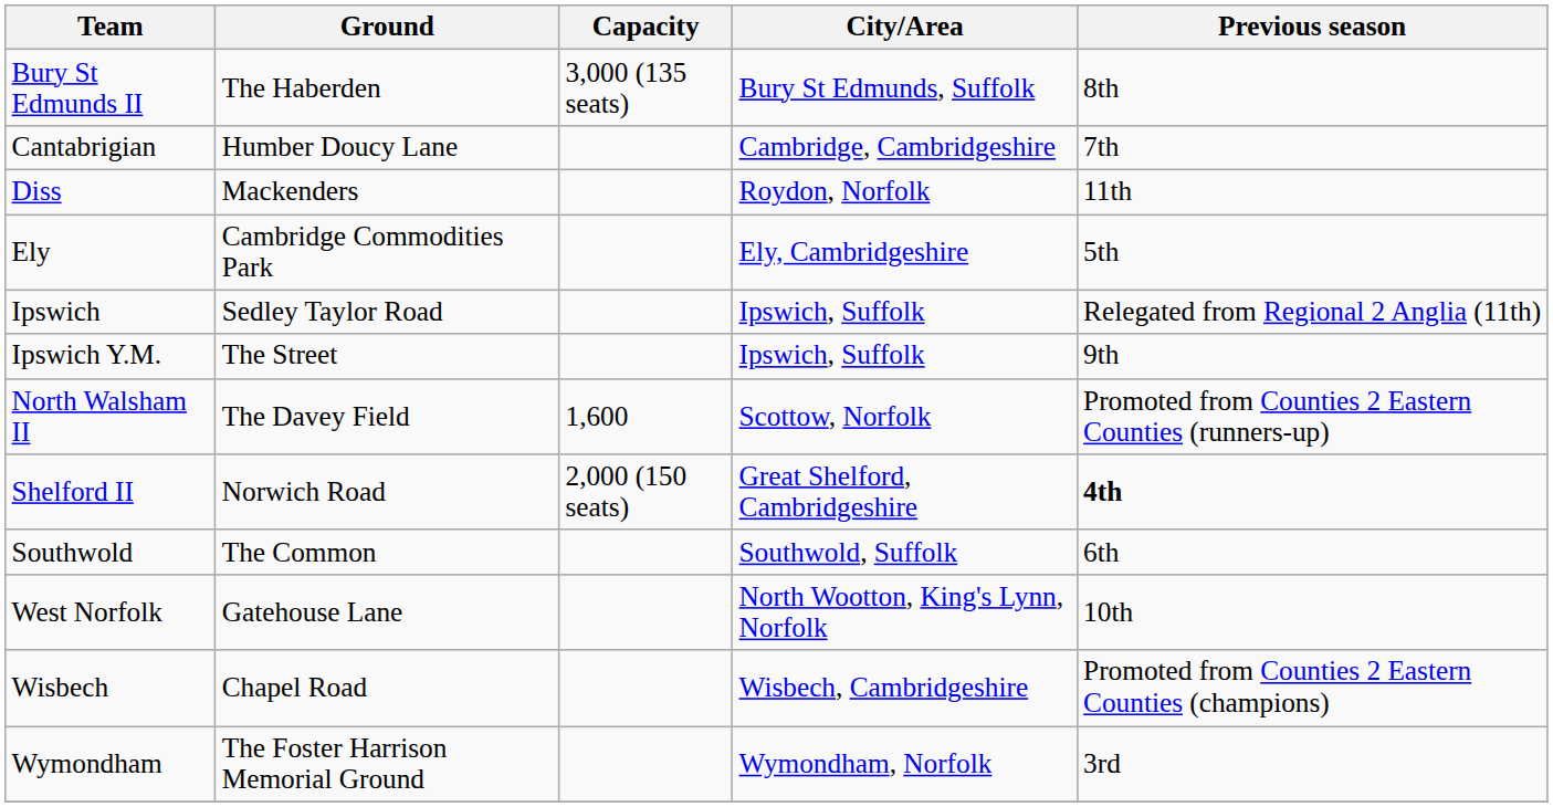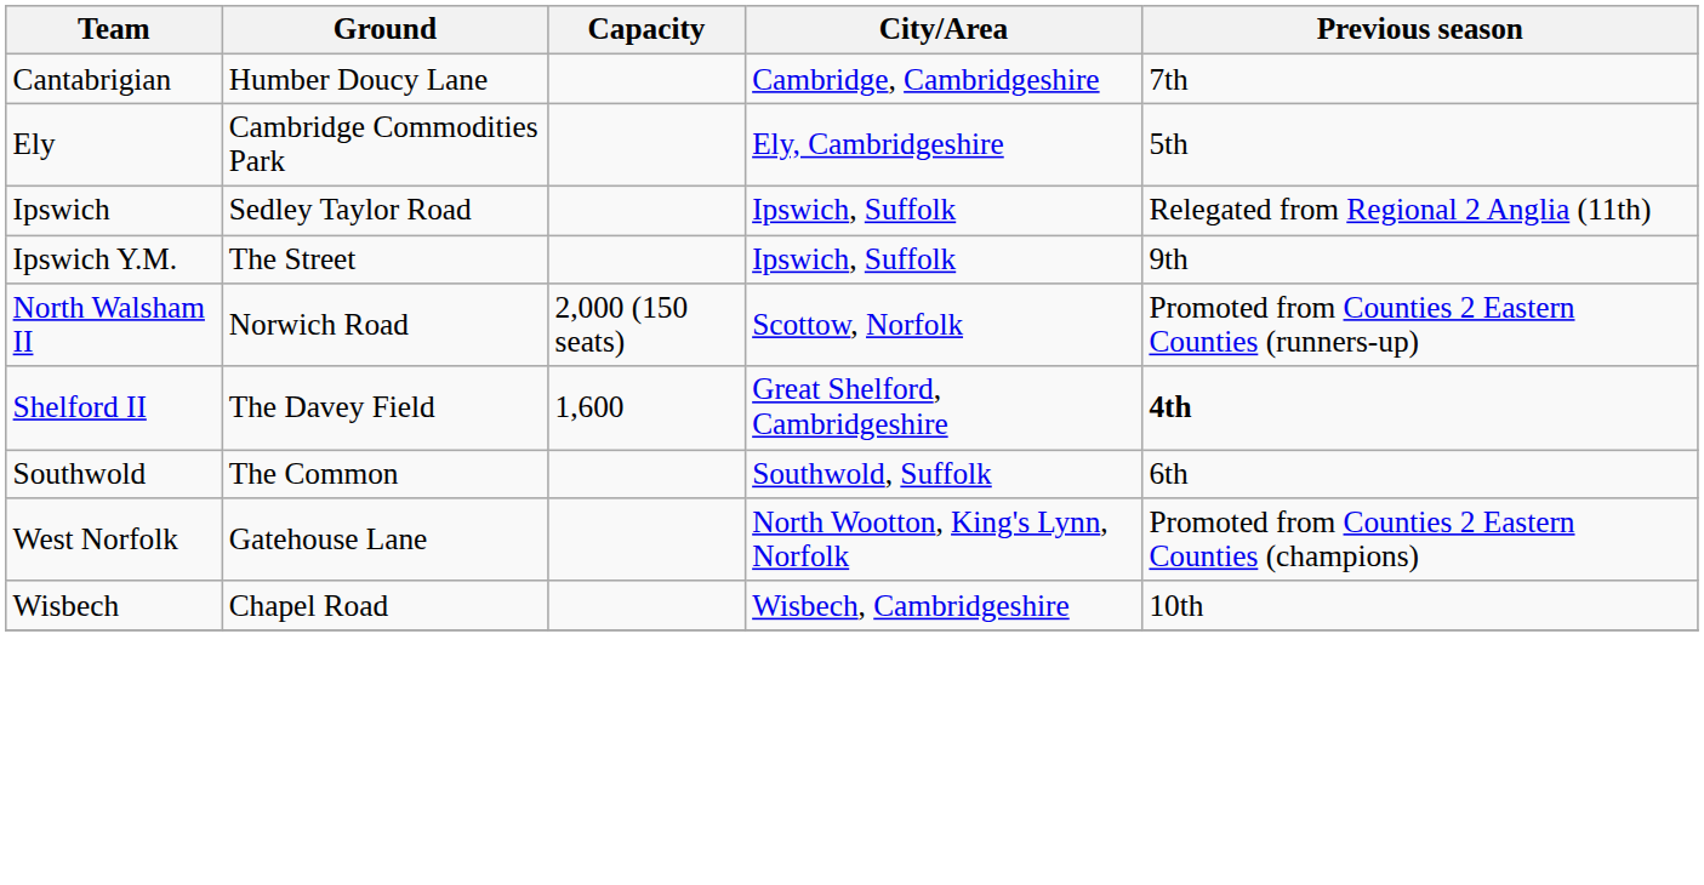- row: Bury St Edmunds II | The Haberden | 3,000 (135 seats) | Bury St Edmunds, Suffolk | 8th
- row: Diss | Mackenders | Roydon, Norfolk | 11th
North Walsham II | Ground: The Davey Field -> Norwich Road
North Walsham II | Capacity: 1,600 -> 2,000 (150 seats)
Shelford II | Ground: Norwich Road -> The Davey Field
Shelford II | Capacity: 2,000 (150 seats) -> 1,600
West Norfolk | Previous season: 10th -> Promoted from Counties 2 Eastern Counties (champions)
Wisbech | Previous season: Promoted from Counties 2 Eastern Counties (champions) -> 10th
- row: Wymondham | The Foster Harrison Memorial Ground | Wymondham, Norfolk | 3rd
